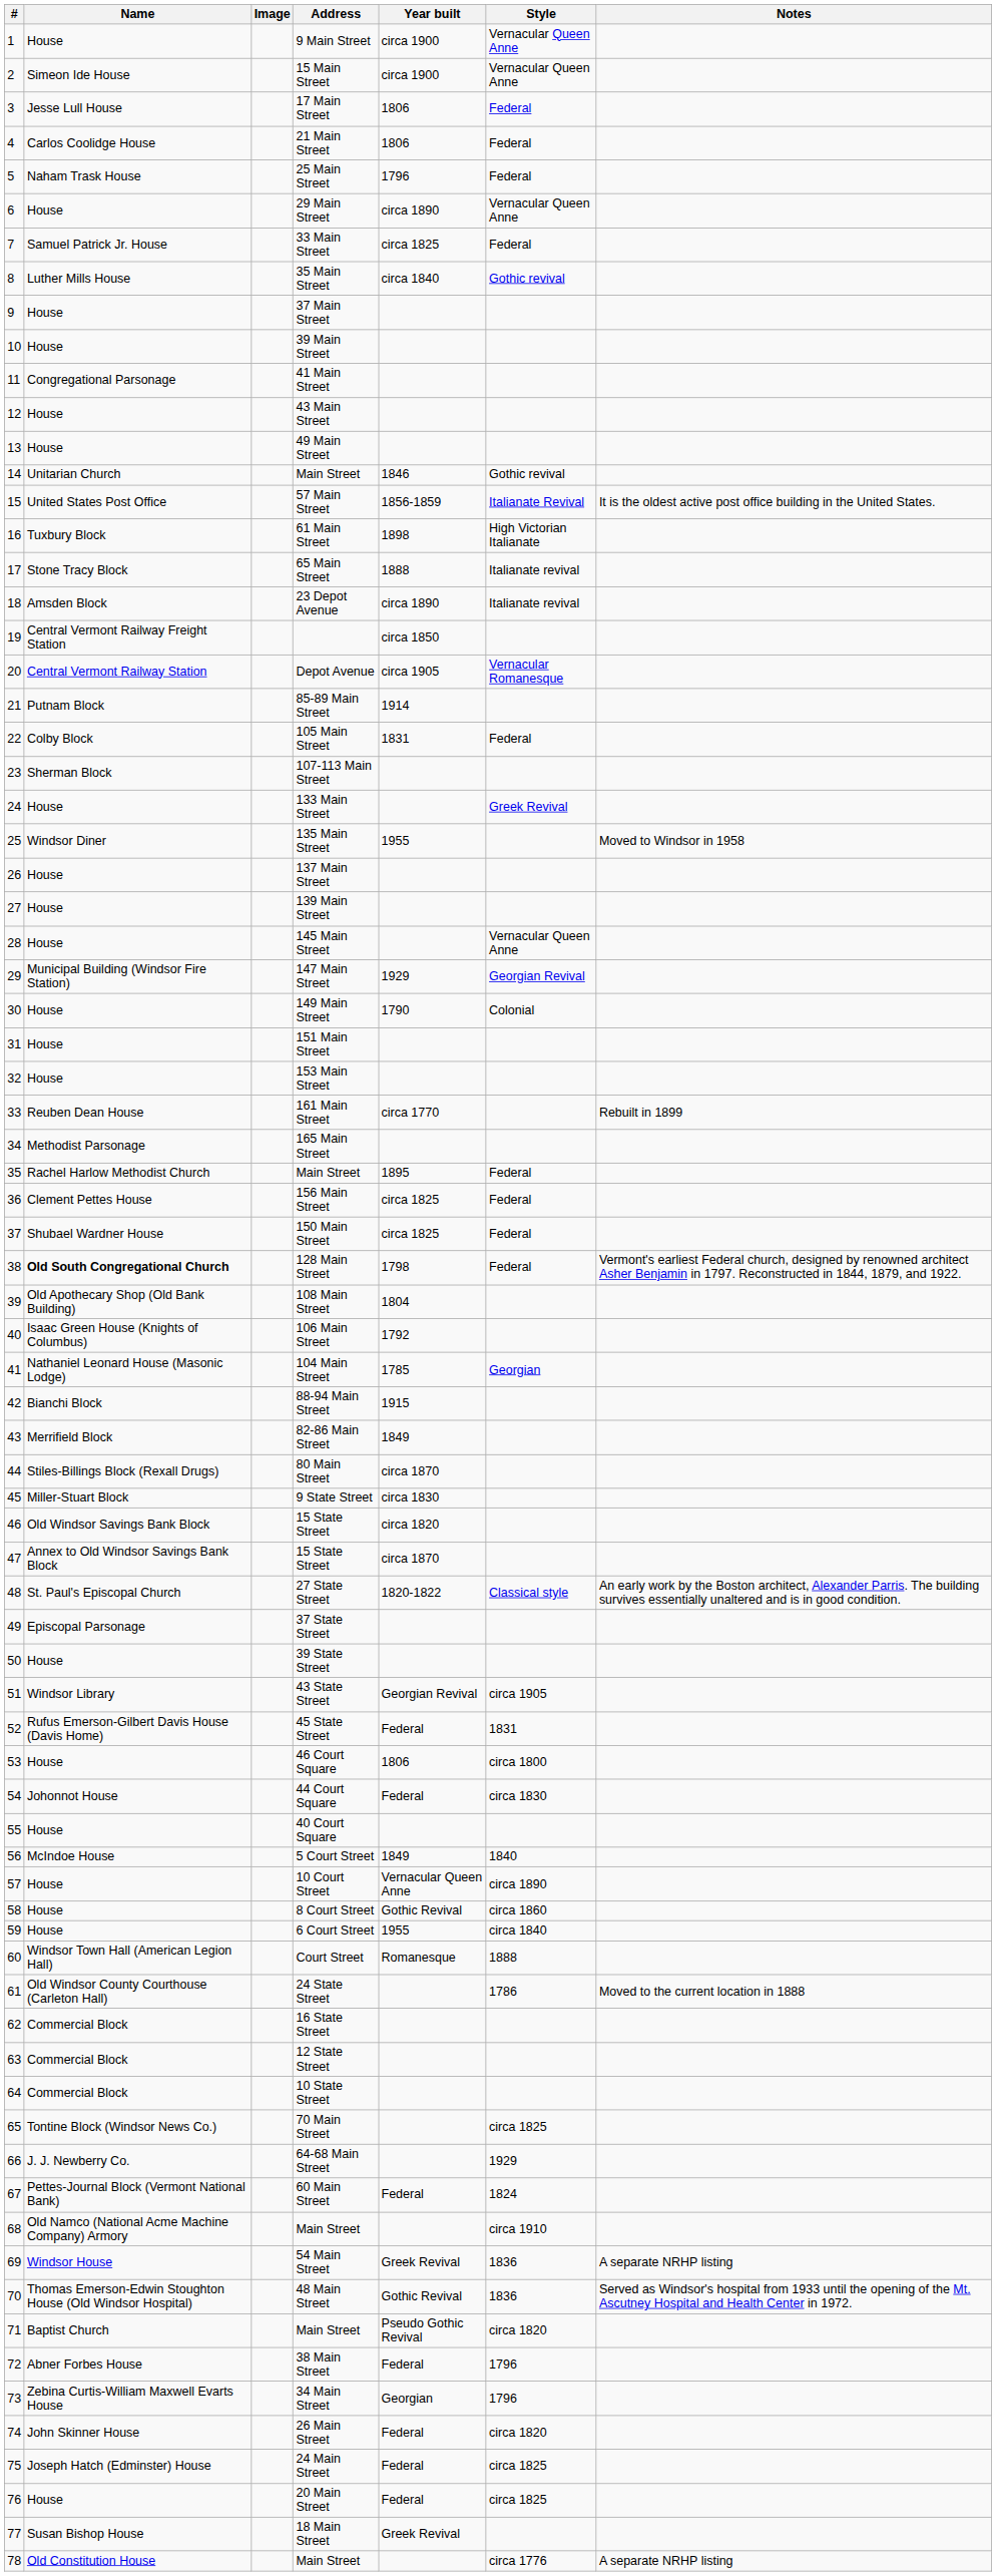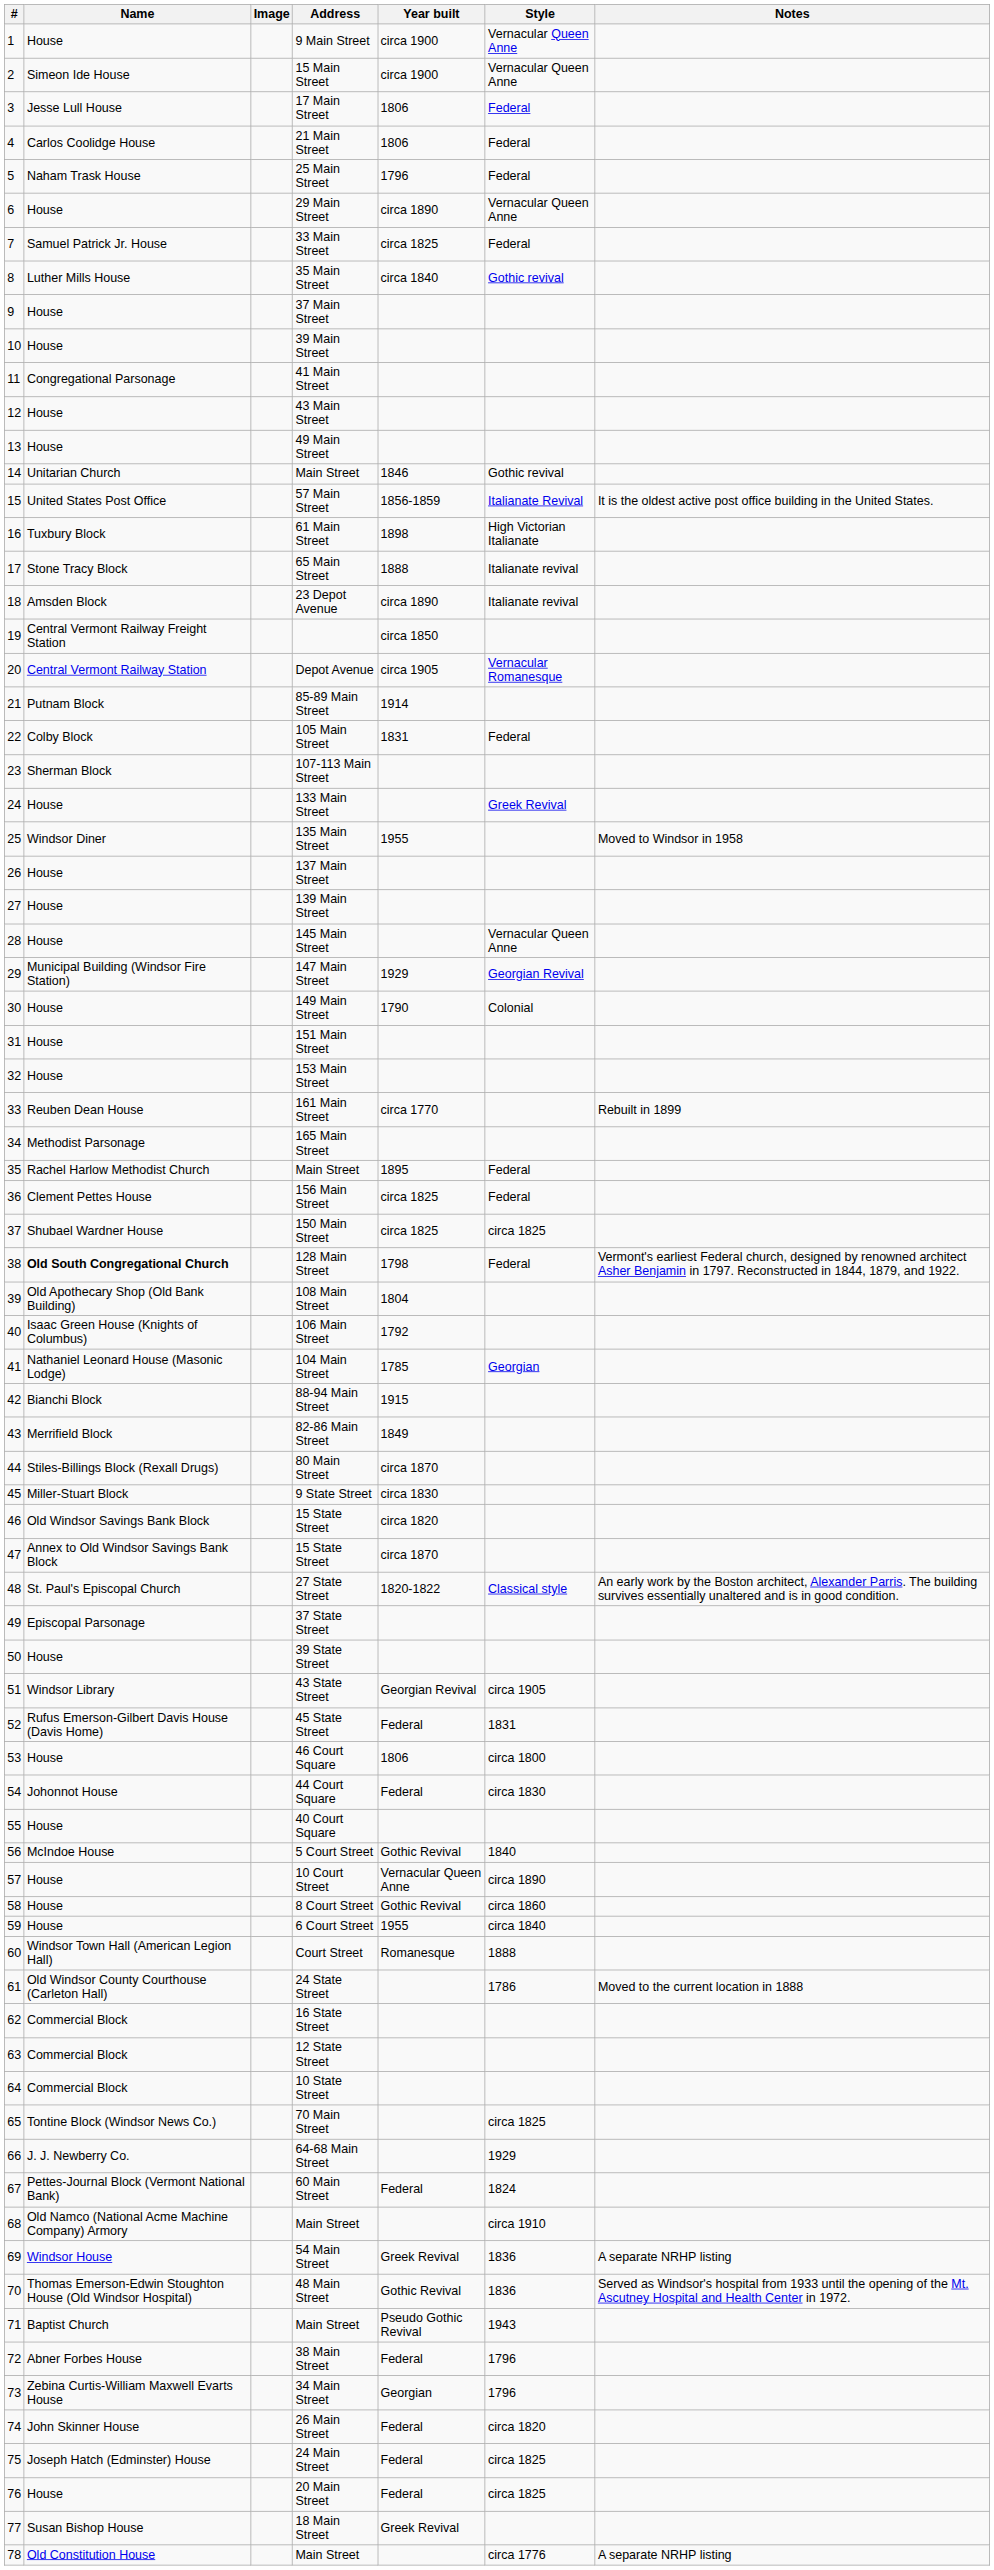150 Main Street | Style: Federal -> circa 1825
5 Court Street | Year built: 1849 -> Gothic Revival
71 / Main Street | Style: circa 1820 -> 1943
